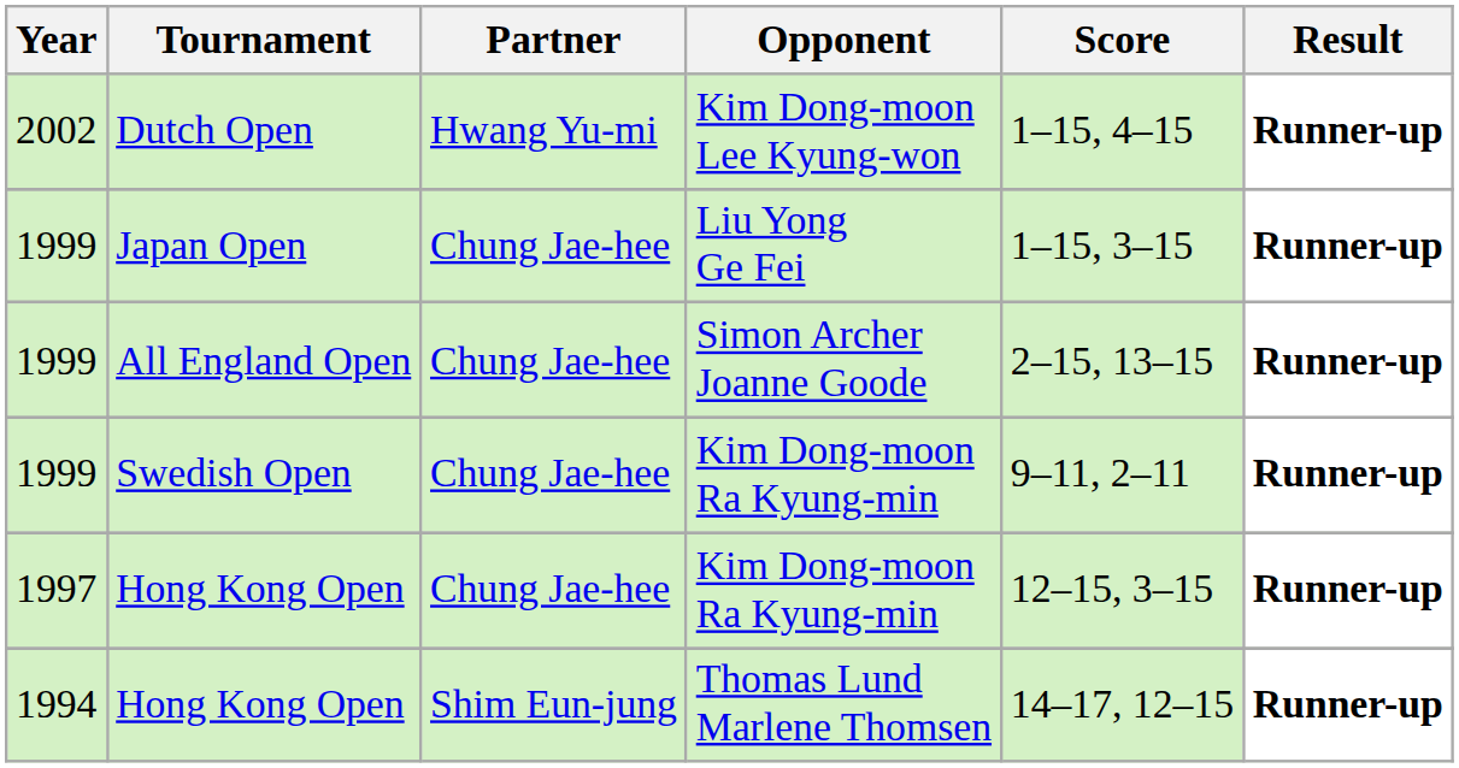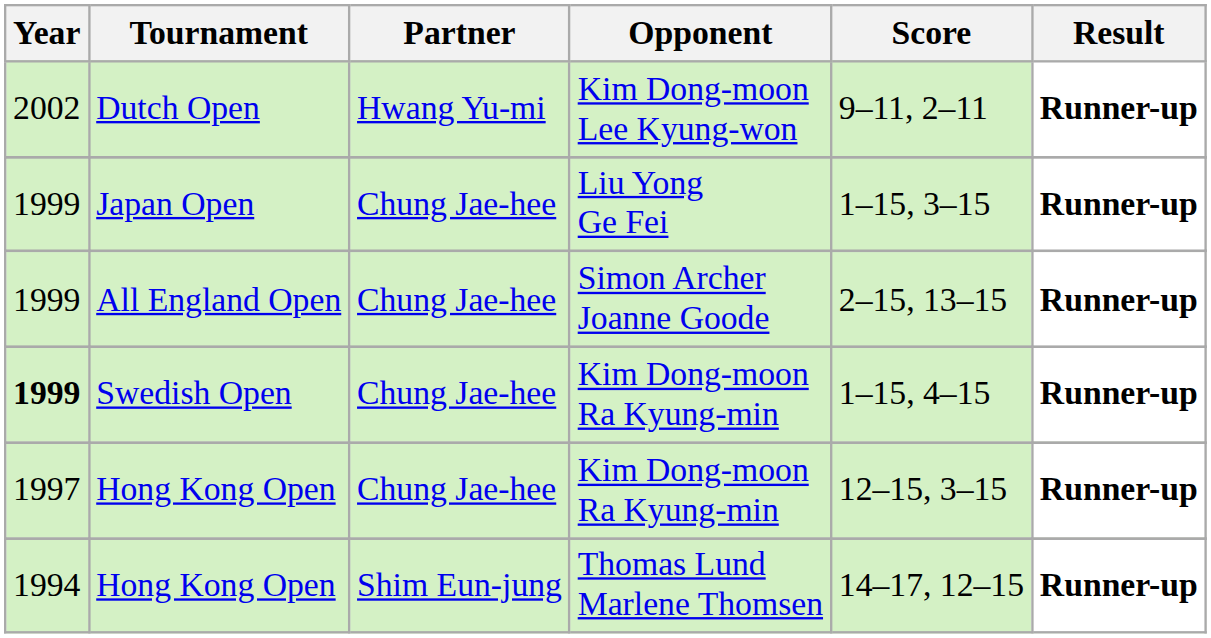Dutch Open | Score: 1–15, 4–15 -> 9–11, 2–11
Swedish Open | Year: normal -> bold
Swedish Open | Score: 9–11, 2–11 -> 1–15, 4–15
